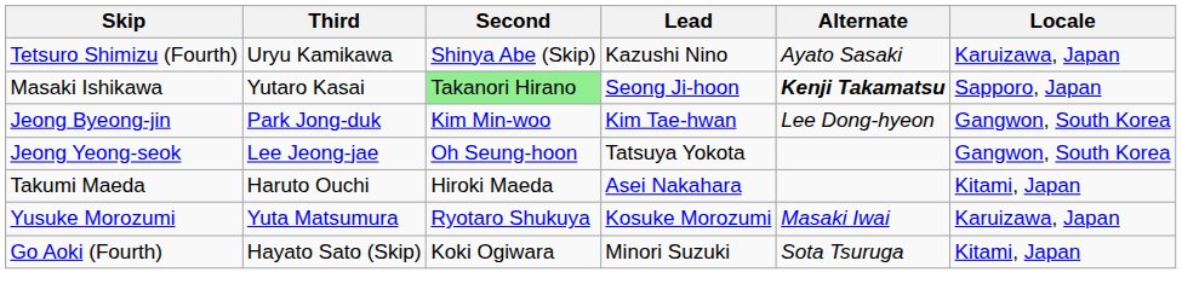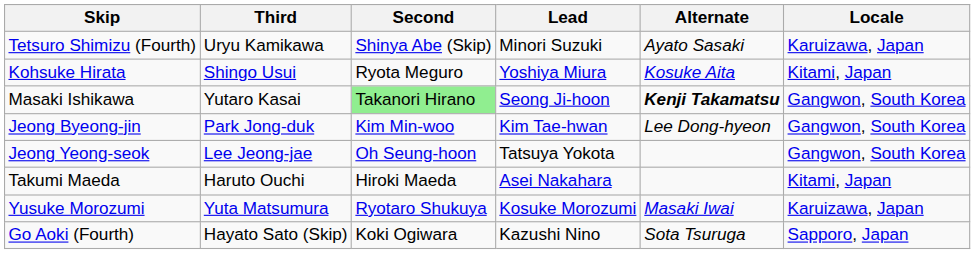Tetsuro Shimizu (Fourth) | Lead: Kazushi Nino -> Minori Suzuki
+ row: Kohsuke Hirata | Shingo Usui | Ryota Meguro | Yoshiya Miura | Kosuke Aita | Kitami, Japan
Masaki Ishikawa | Locale: Sapporo, Japan -> Gangwon, South Korea
Go Aoki (Fourth) | Lead: Minori Suzuki -> Kazushi Nino
Go Aoki (Fourth) | Locale: Kitami, Japan -> Sapporo, Japan
